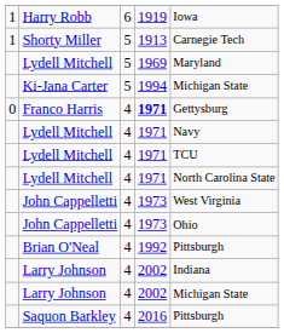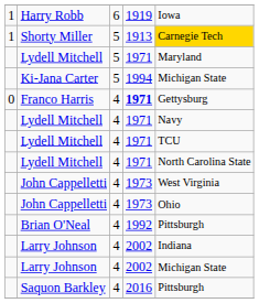Shorty Miller | column 5: no background -> gold background
Lydell Mitchell / 5 | column 4: 1969 -> 1971
